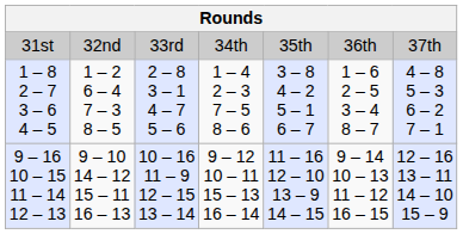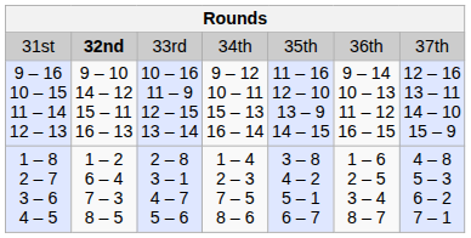31st | column 2: normal -> bold
rows swapped: 1 – 8 2 – 7 3 – 6 4 – 5 <-> 9 – 16 10 – 15 11 – 14 12 – 13
